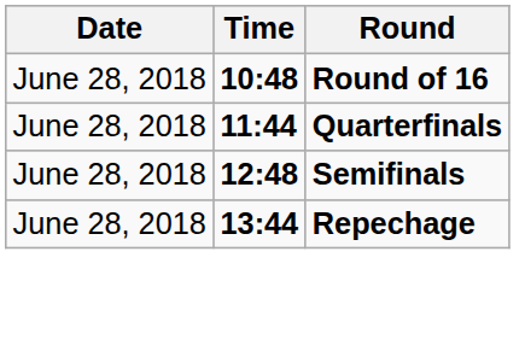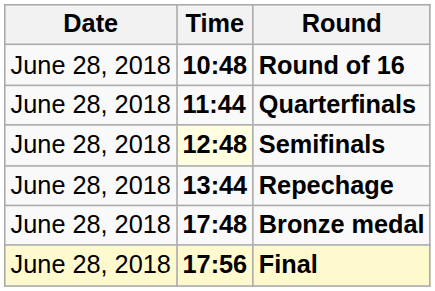Semifinals | Time: no background -> lightyellow background
+ row: June 28, 2018 | 17:48 | Bronze medal
+ row: June 28, 2018 | 17:56 | Final
